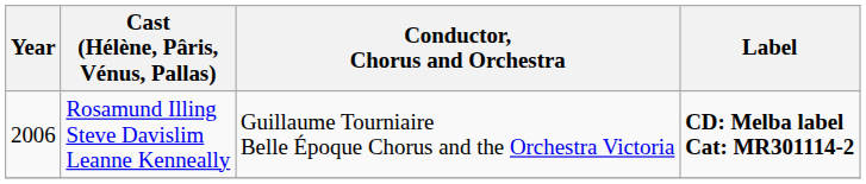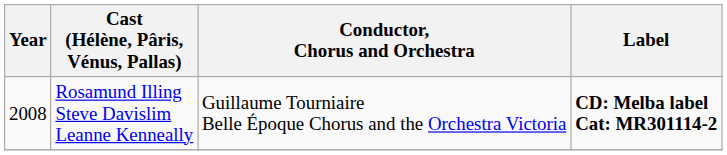Rosamund Illing Steve Davislim Leanne Kenneally | Year: 2006 -> 2008
